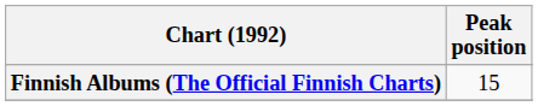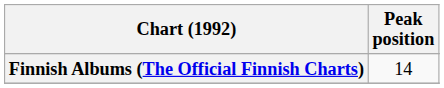Finnish Albums (The Official Finnish Charts) | Peak position: 15 -> 14
